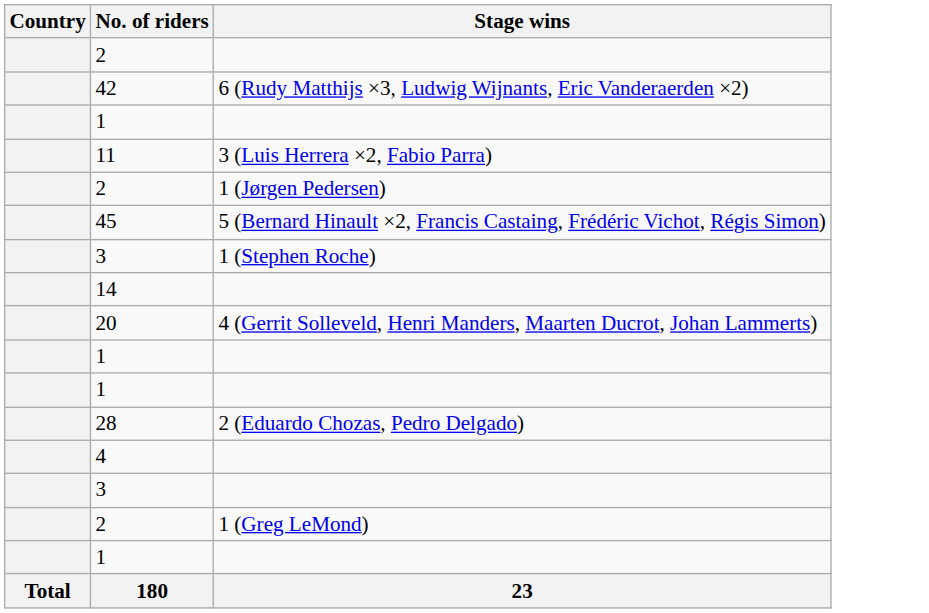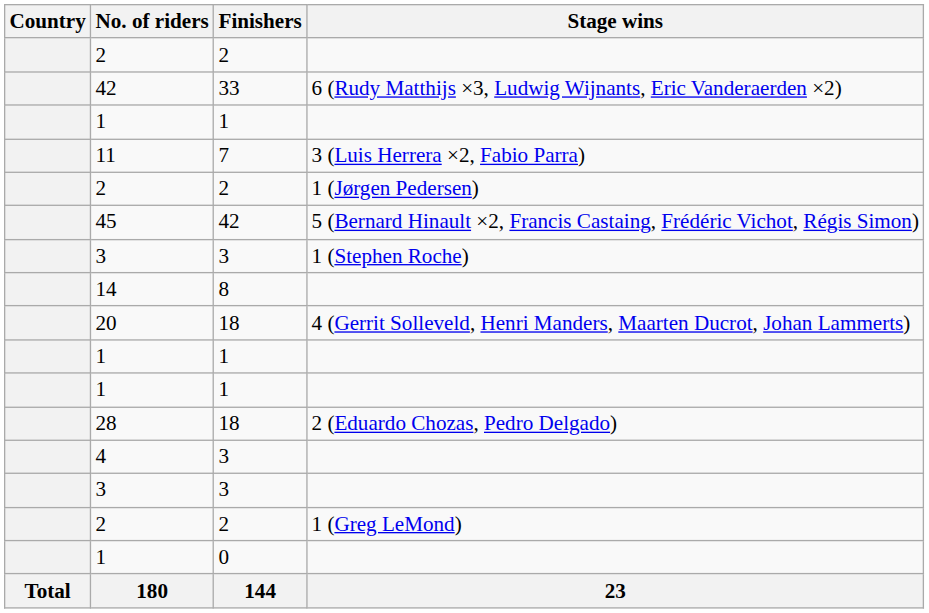+ column: Finishers | 2 | 33 | 1 | 7 | 2 | 42 | 3 | 8 | 18 | 1 | 1 | 18 | 3 | 3 | 2 | 0 | 144
